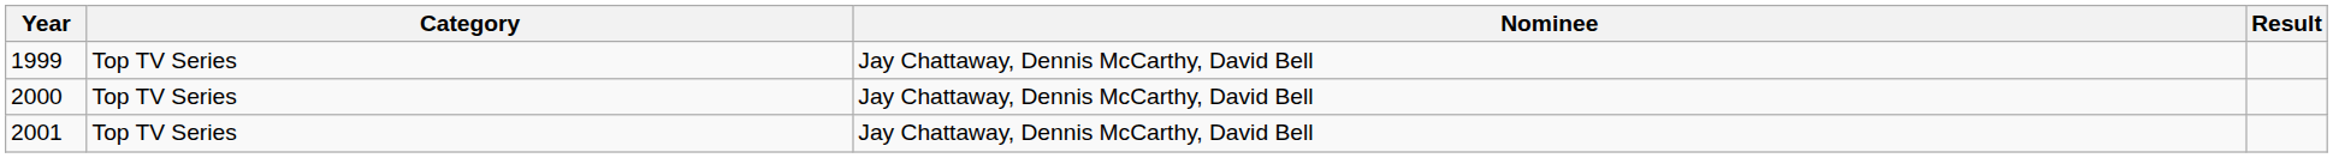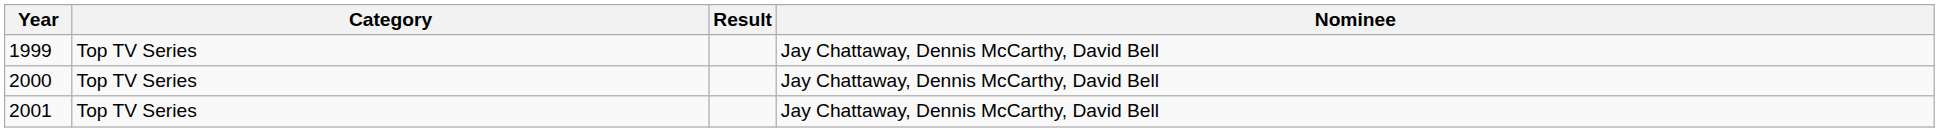columns swapped: Nominee <-> Result
